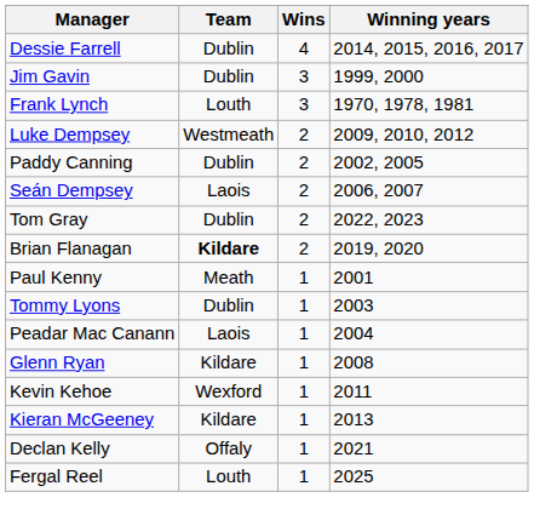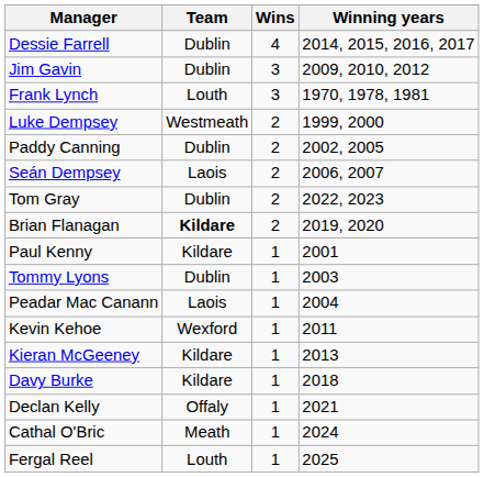Jim Gavin | Winning years: 1999, 2000 -> 2009, 2010, 2012
Luke Dempsey | Winning years: 2009, 2010, 2012 -> 1999, 2000
Paul Kenny | Team: Meath -> Kildare
- row: Glenn Ryan | Kildare | 1 | 2008
+ row: Davy Burke | Kildare | 1 | 2018
+ row: Cathal O'Bric | Meath | 1 | 2024
